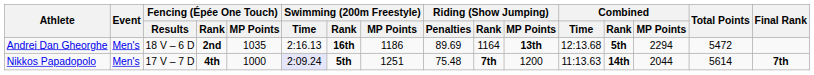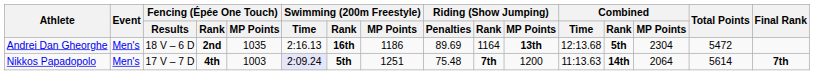Andrei Dan Gheorghe | Combined / MP Points: 2294 -> 2304
Nikkos Papadopolo | Fencing (Épée One Touch) / MP Points: 1000 -> 1003
Nikkos Papadopolo | Combined / MP Points: 2044 -> 2064
